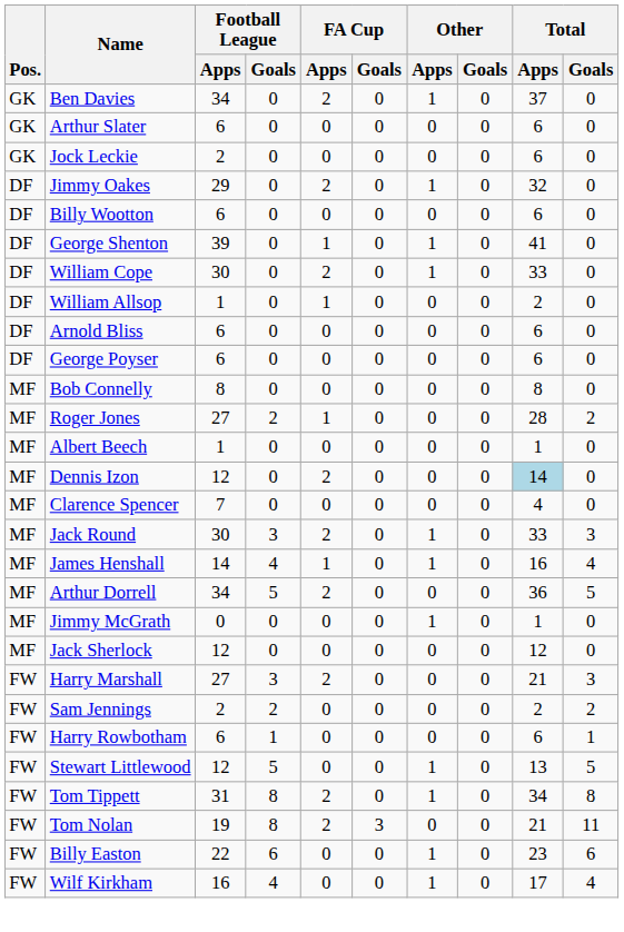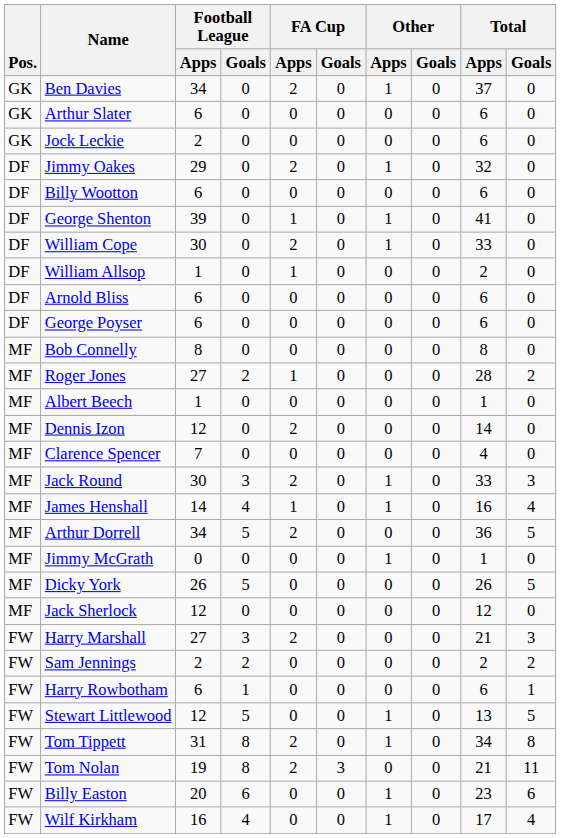Dennis Izon | Total / Apps: lightblue background -> no background
+ row: MF | Dicky York | 26 | 5 | 0 | 0 | 0 | 0 | 26 | 5
Billy Easton | Football League / Apps: 22 -> 20
